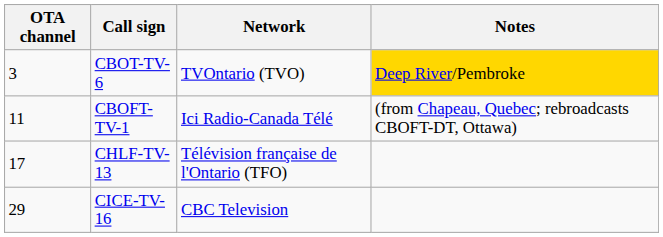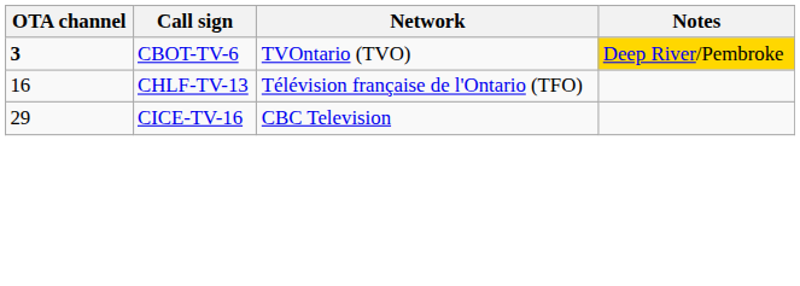CBOT-TV-6 | OTA channel: normal -> bold
- row: 11 | CBOFT-TV-1 | Ici Radio-Canada Télé | (from Chapeau, Quebec; rebroadcasts CBOFT-DT, Ottawa)
CHLF-TV-13 | OTA channel: 17 -> 16
